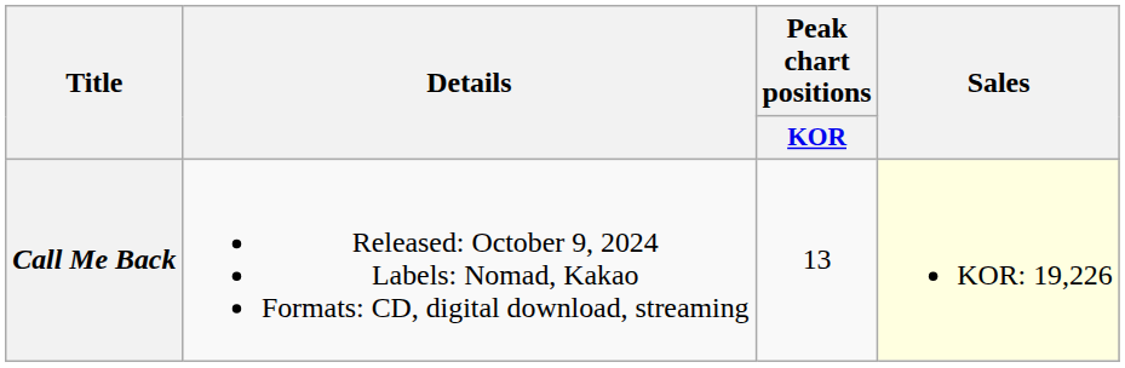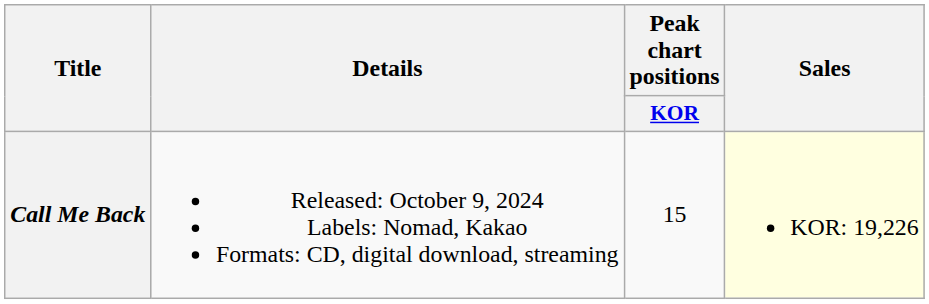Call Me Back | Peak chart positions / KOR: 13 -> 15
